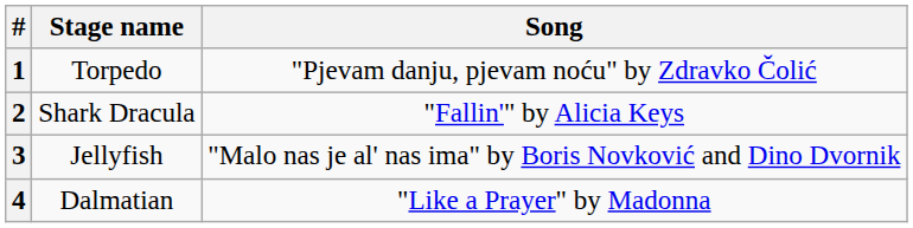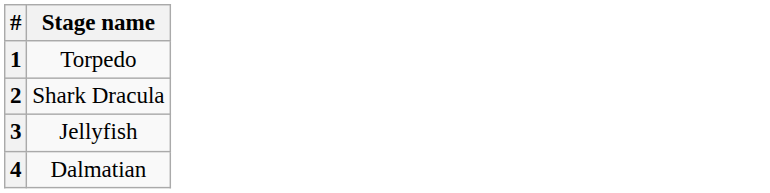- column: Song | "Pjevam danju, pjevam noću" by Zdravko Čolić | "Fallin'" by Alicia Keys | "Malo nas je al' nas ima" by Boris Novković and Dino Dvornik | "Like a Prayer" by Madonna
